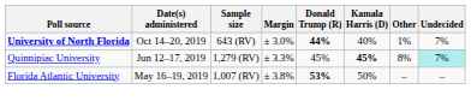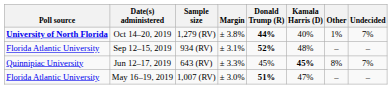Oct 14–20, 2019 | Sample size: 643 (RV) -> 1,279 (RV)
Oct 14–20, 2019 | Margin: ± 3.0% -> ± 3.8%
+ row: Florida Atlantic University | Sep 12–15, 2019 | 934 (RV) | ± 3.1% | 52% | 48% | – | –
Jun 12–17, 2019 | Sample size: 1,279 (RV) -> 643 (RV)
Jun 12–17, 2019 | Undecided: paleturquoise background -> no background
May 16–19, 2019 | Margin: ± 3.8% -> ± 3.0%
May 16–19, 2019 | Donald Trump (R): 53% -> 51%
May 16–19, 2019 | Kamala Harris (D): 50% -> 47%
